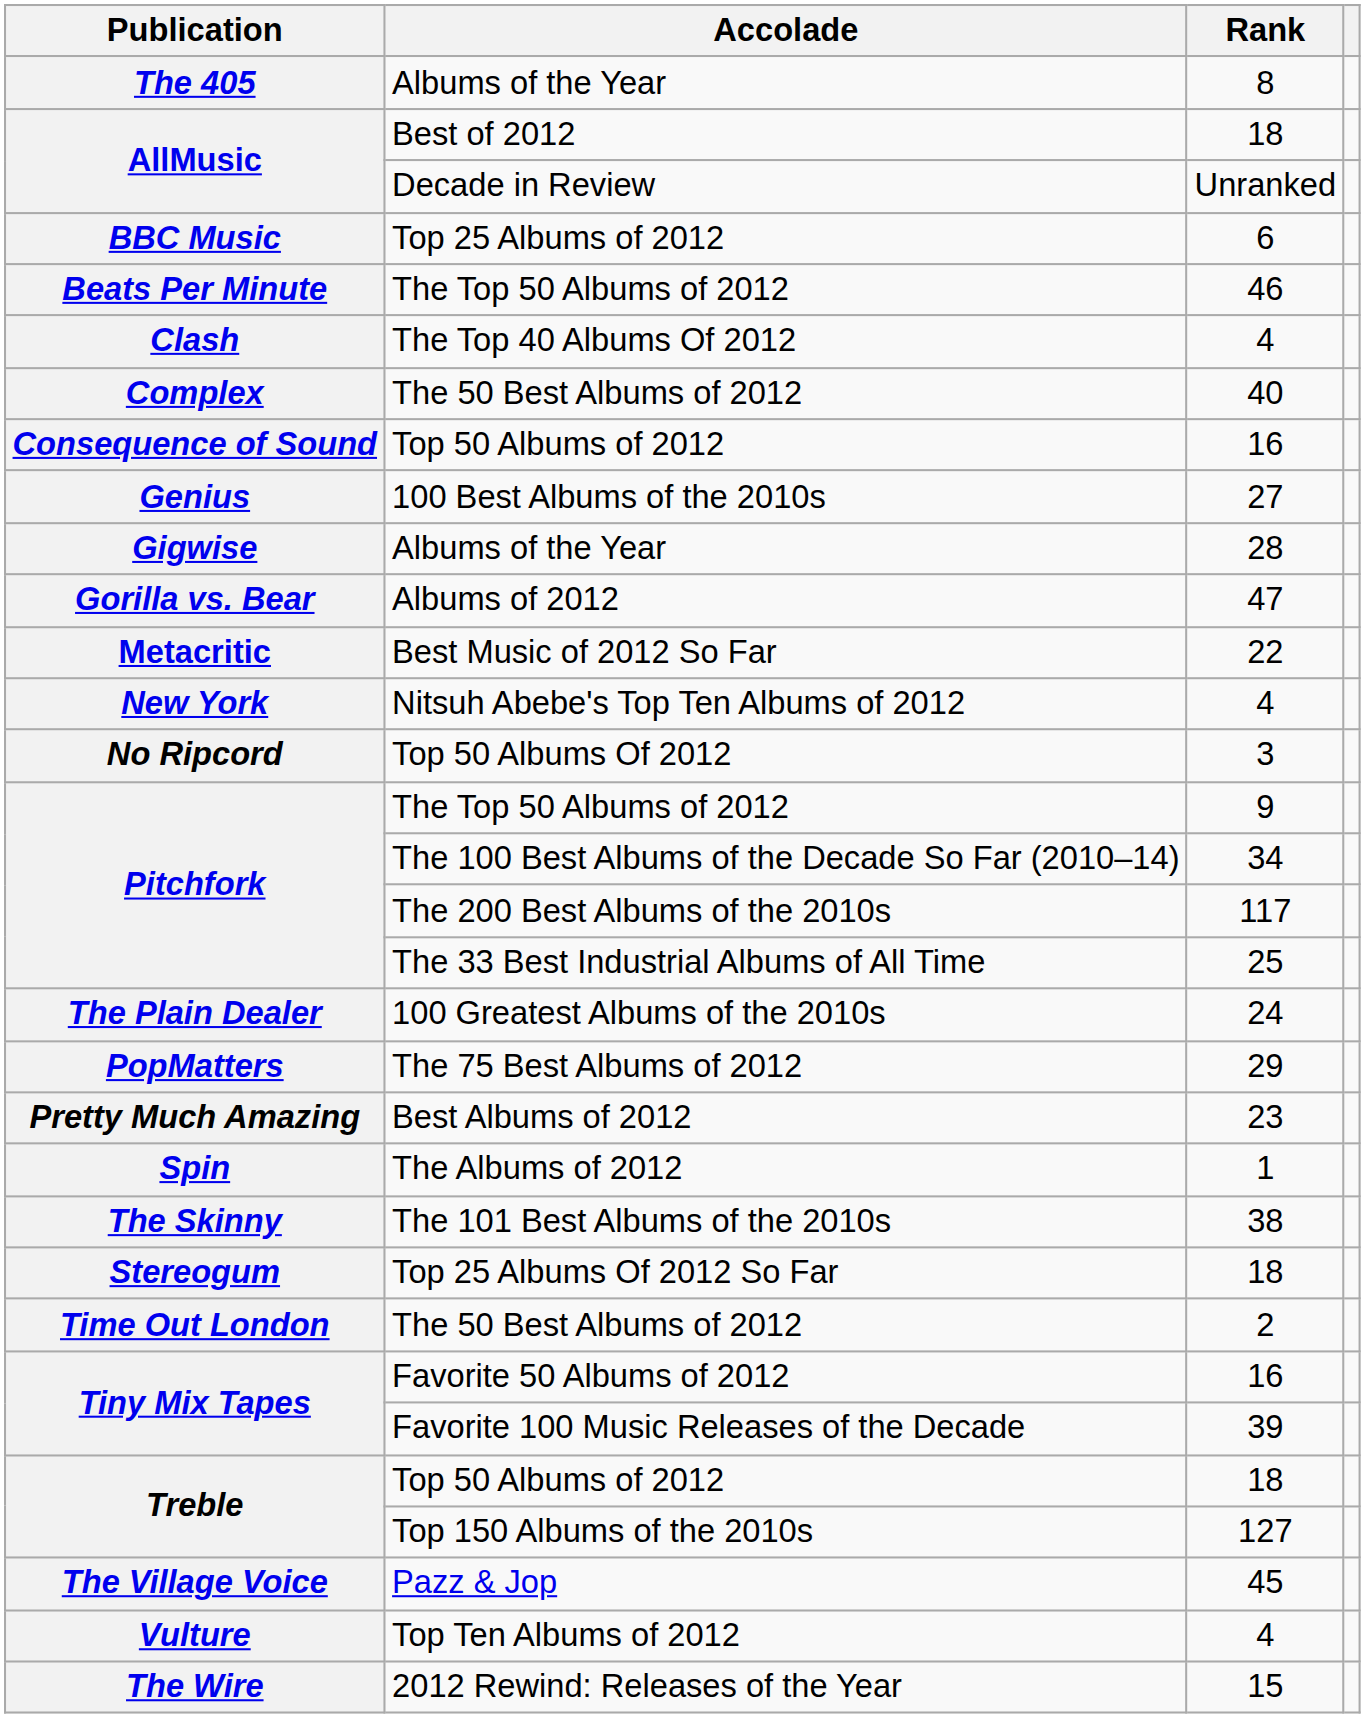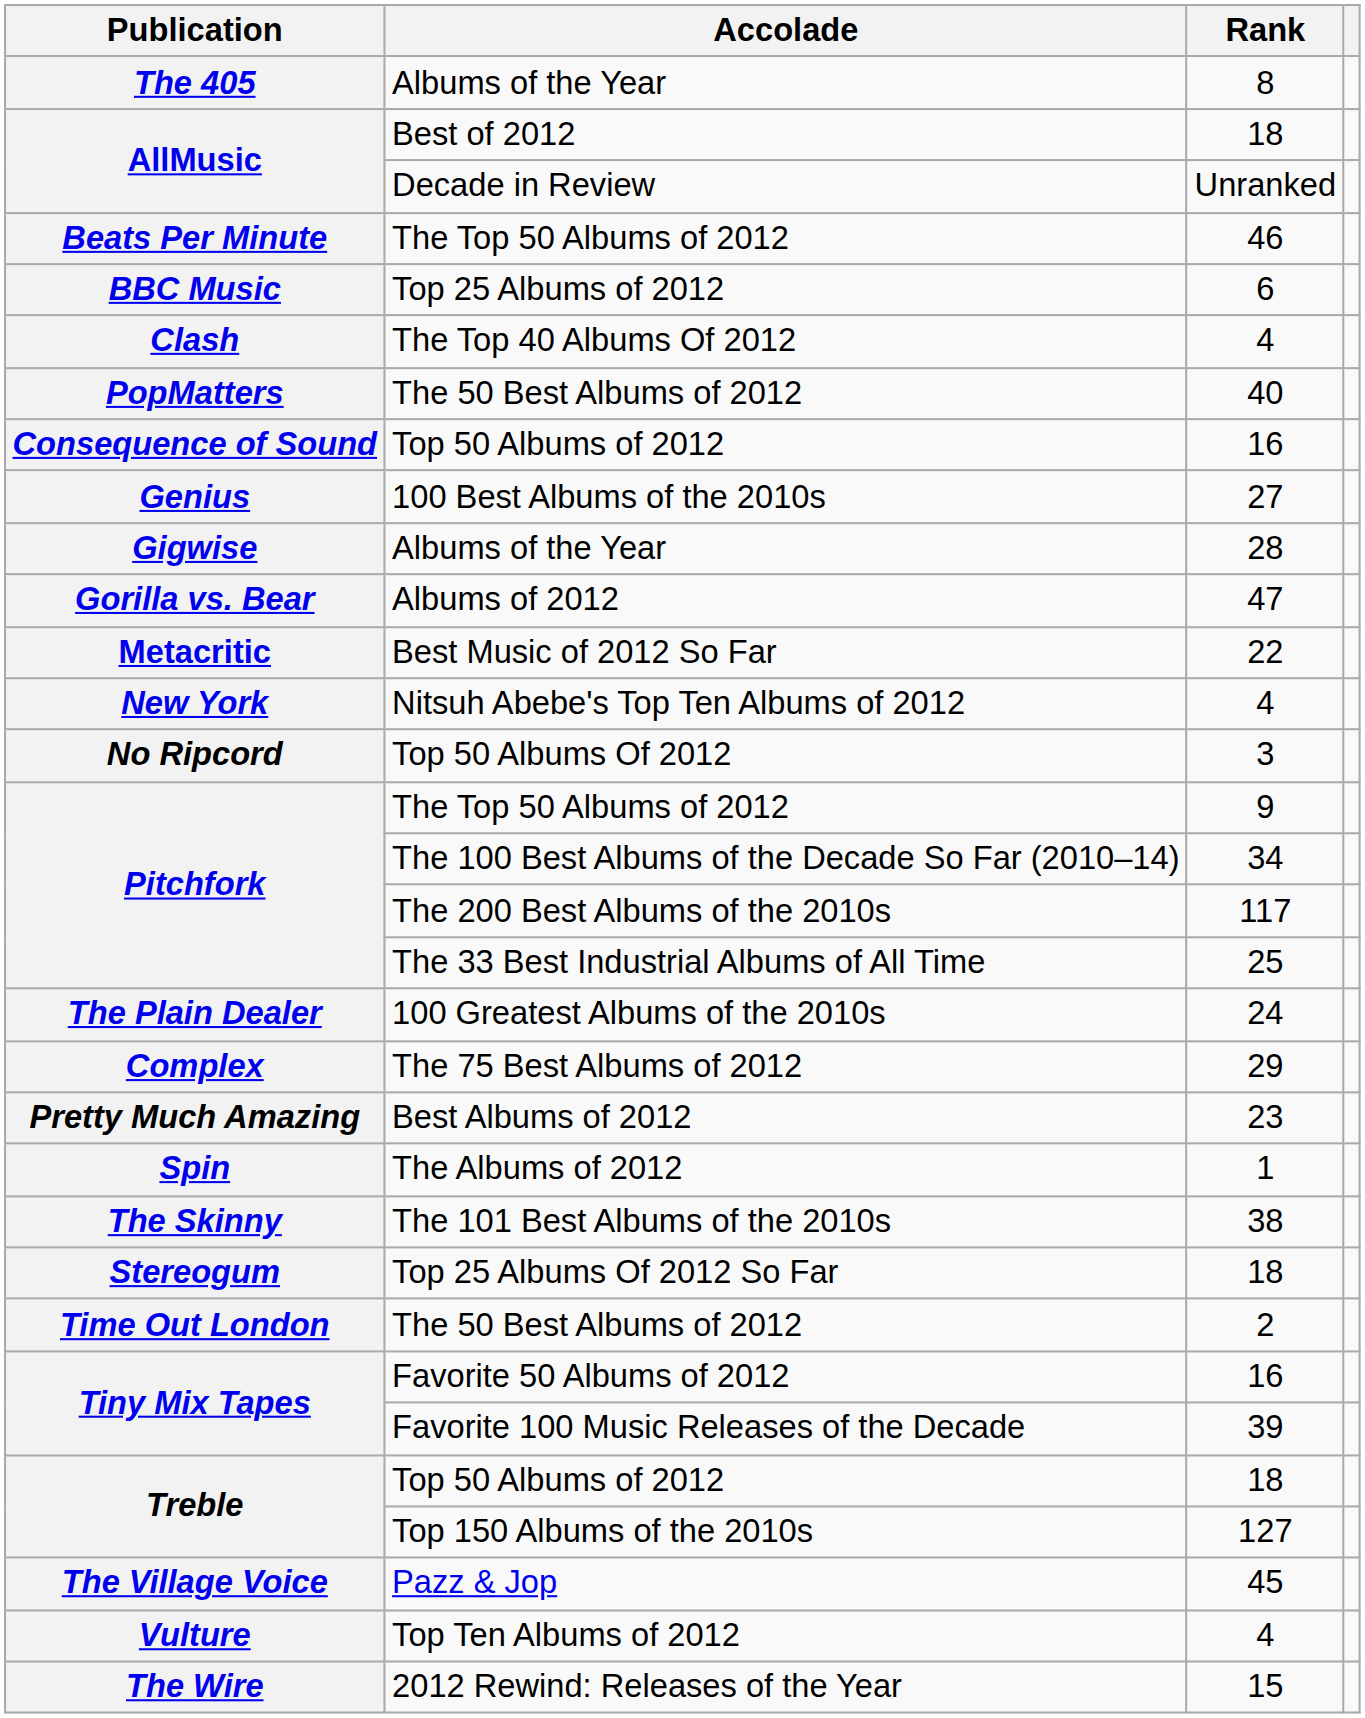rows swapped: Top 25 Albums of 2012 <-> The Top 50 Albums of 2012 / 46
The 50 Best Albums of 2012 / 40 | Publication: Complex -> PopMatters
The 75 Best Albums of 2012 | Publication: PopMatters -> Complex
